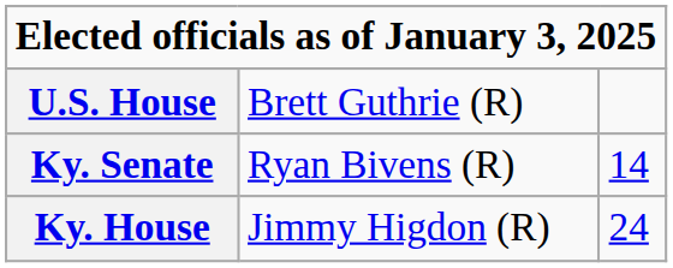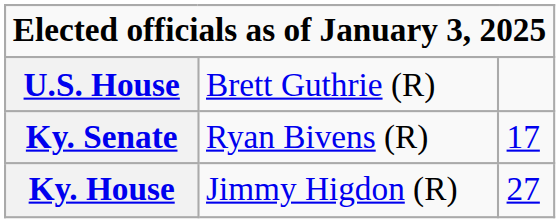Ky. Senate | column 3: 14 -> 17
Ky. House | column 3: 24 -> 27
